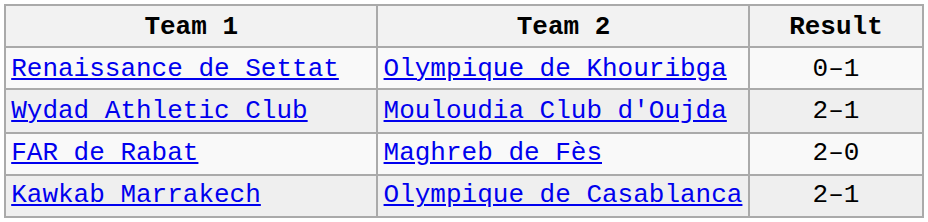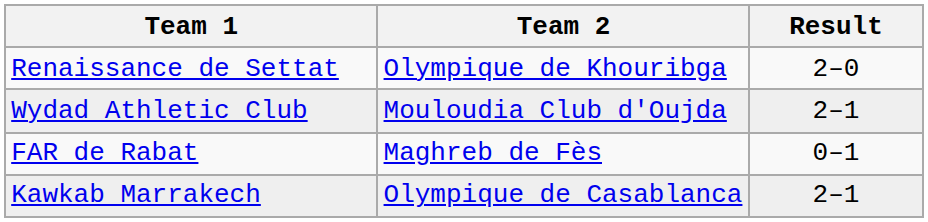Renaissance de Settat | Result: 0–1 -> 2–0
FAR de Rabat | Result: 2–0 -> 0–1
